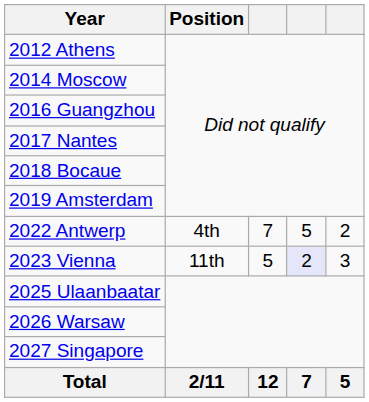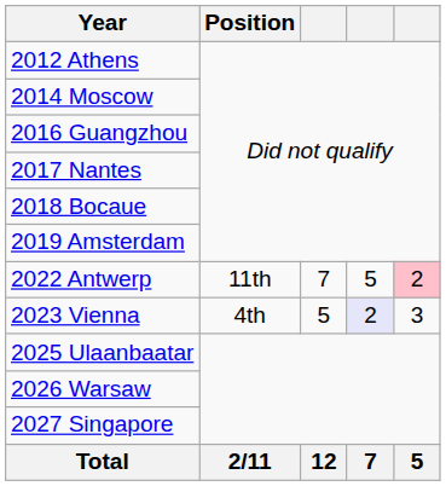2022 Antwerp | Position: 4th -> 11th
2022 Antwerp | column 5: no background -> pink background
2023 Vienna | Position: 11th -> 4th
